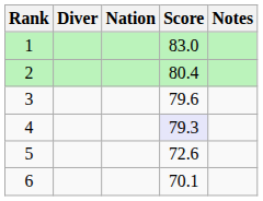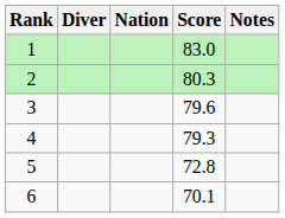2 | Score: 80.4 -> 80.3
4 | Score: lavender background -> no background
5 | Score: 72.6 -> 72.8
